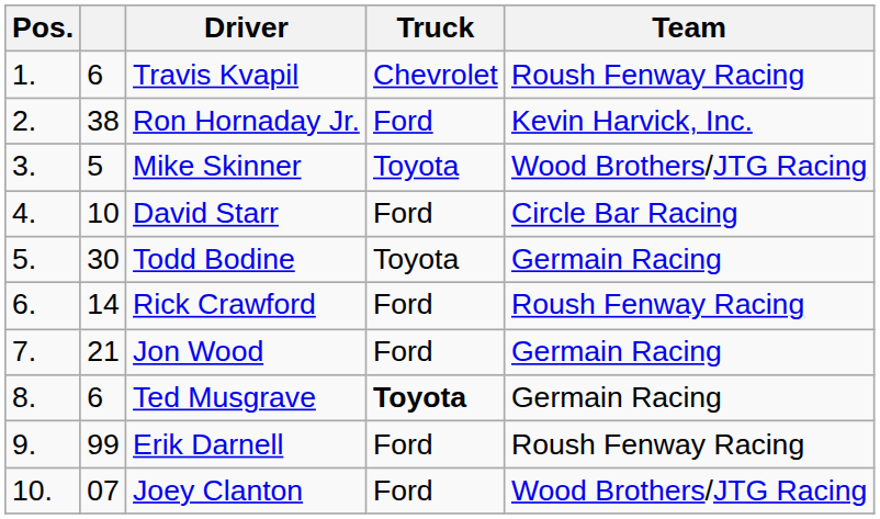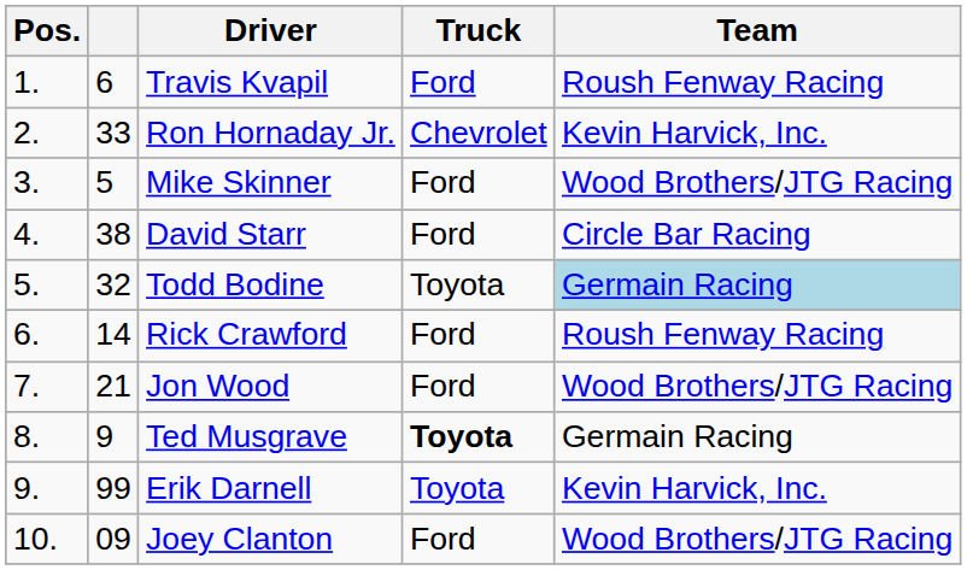Travis Kvapil | Truck: Chevrolet -> Ford
Ron Hornaday Jr. | column 2: 38 -> 33
Ron Hornaday Jr. | Truck: Ford -> Chevrolet
Mike Skinner | Truck: Toyota -> Ford
David Starr | column 2: 10 -> 38
Todd Bodine | column 2: 30 -> 32
Todd Bodine | Team: no background -> lightblue background
Jon Wood | Team: Germain Racing -> Wood Brothers/JTG Racing
Ted Musgrave | column 2: 6 -> 9
Erik Darnell | Truck: Ford -> Toyota
Erik Darnell | Team: Roush Fenway Racing -> Kevin Harvick, Inc.
Joey Clanton | column 2: 07 -> 09
